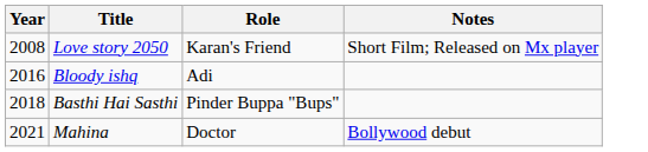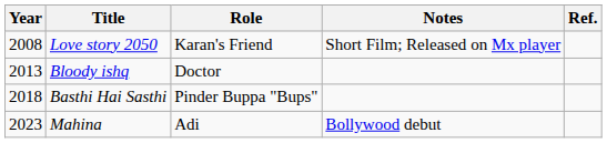+ column: Ref.
Bloody ishq | Year: 2016 -> 2013
Bloody ishq | Role: Adi -> Doctor
Mahina | Year: 2021 -> 2023
Mahina | Role: Doctor -> Adi
